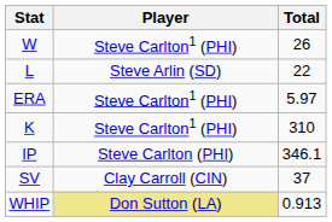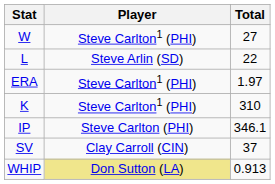W | Total: 26 -> 27
ERA | Total: 5.97 -> 1.97
